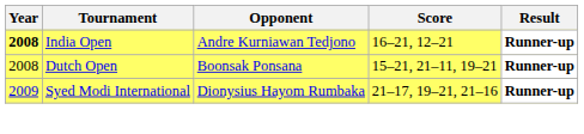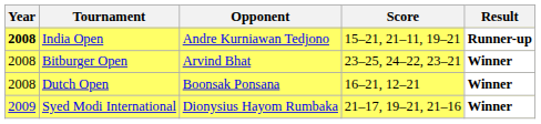India Open | Score: 16–21, 12–21 -> 15–21, 21–11, 19–21
+ row: 2008 | Bitburger Open | Arvind Bhat | 23–25, 24–22, 23–21 | Winner
Dutch Open | Score: 15–21, 21–11, 19–21 -> 16–21, 12–21
Dutch Open | Result: Runner-up -> Winner
Syed Modi International | Result: Runner-up -> Winner
